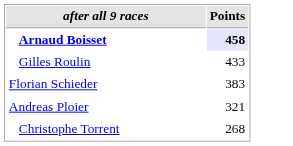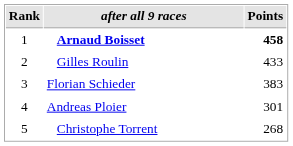+ column: Rank | 1 | 2 | 3 | 4 | 5
Arnaud Boisset | Points: lavender background -> no background
Andreas Ploier | Points: 321 -> 301
